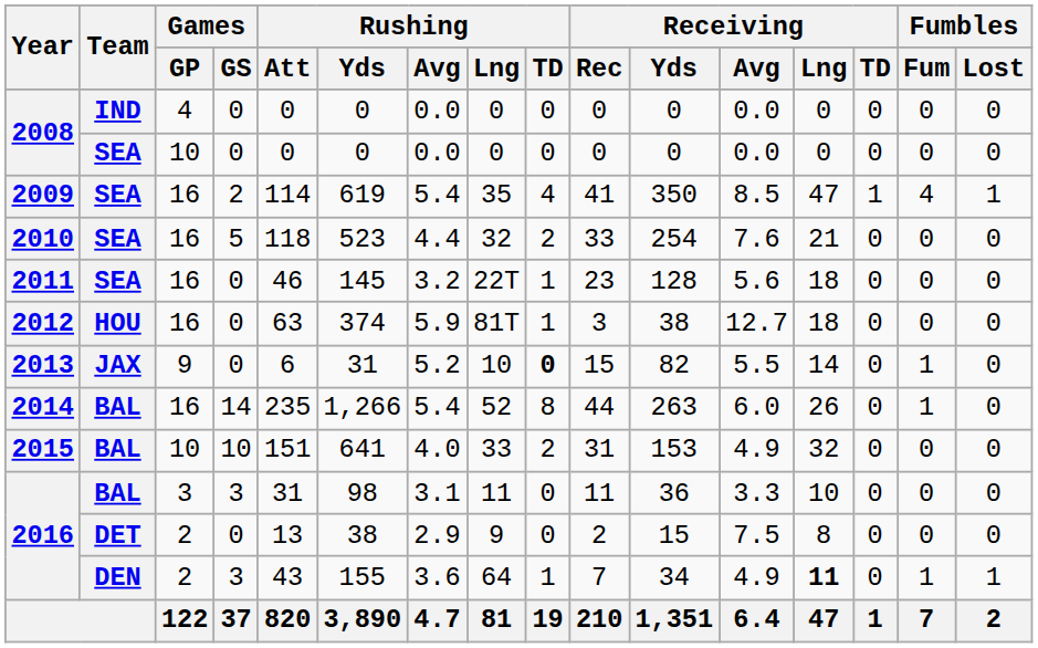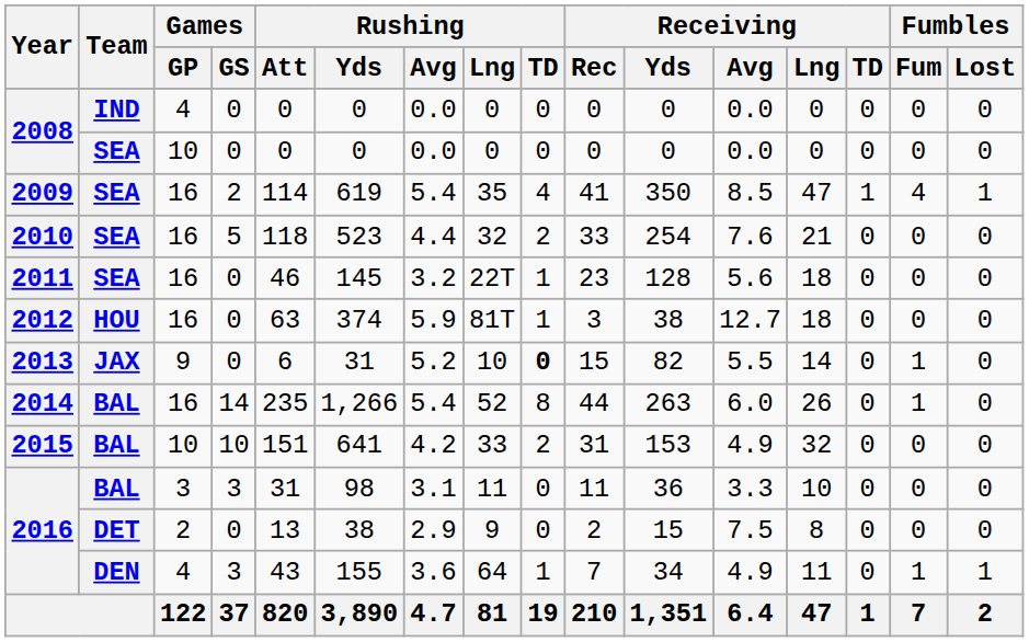2015 | Rushing / Avg: 4.0 -> 4.2
2016 / DEN | Games / GP: 2 -> 4
2016 / DEN | Receiving / Lng: bold -> normal
